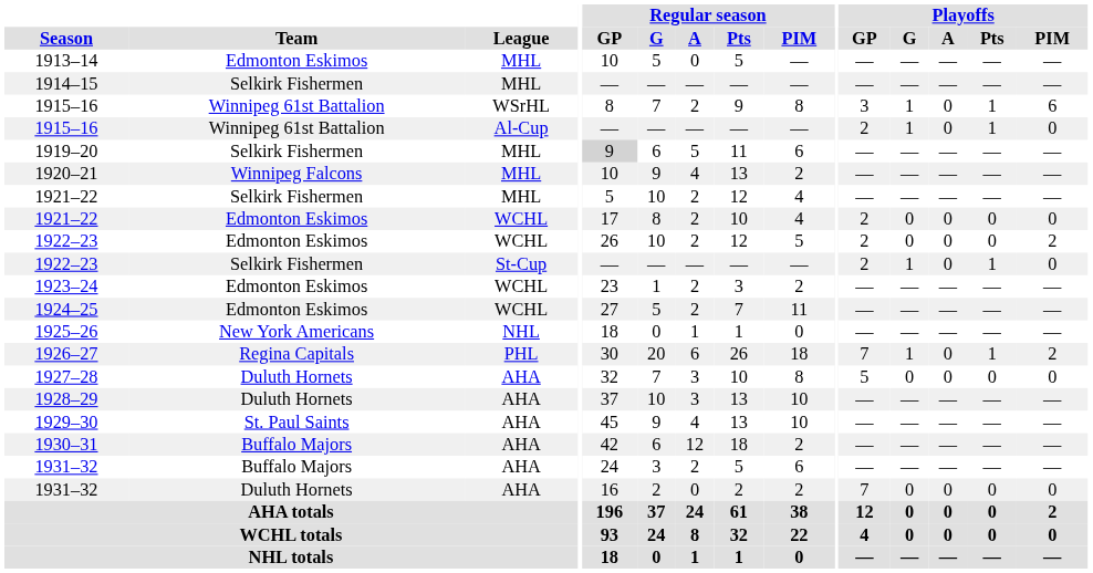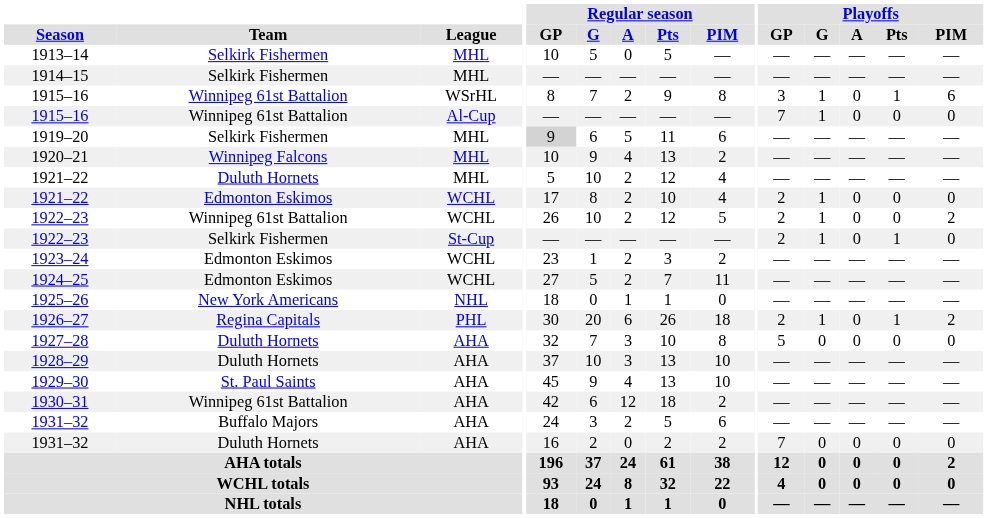1913–14 | Team: Edmonton Eskimos -> Selkirk Fishermen
1915–16 / Al-Cup | Playoffs / GP: 2 -> 7
1915–16 / Al-Cup | Playoffs / Pts: 1 -> 0
1921–22 / MHL | Team: Selkirk Fishermen -> Duluth Hornets
1921–22 / WCHL | Playoffs / G: 0 -> 1
1922–23 / WCHL | Team: Edmonton Eskimos -> Winnipeg 61st Battalion
1922–23 / WCHL | Playoffs / G: 0 -> 1
1926–27 | Playoffs / GP: 7 -> 2
1930–31 | Team: Buffalo Majors -> Winnipeg 61st Battalion
